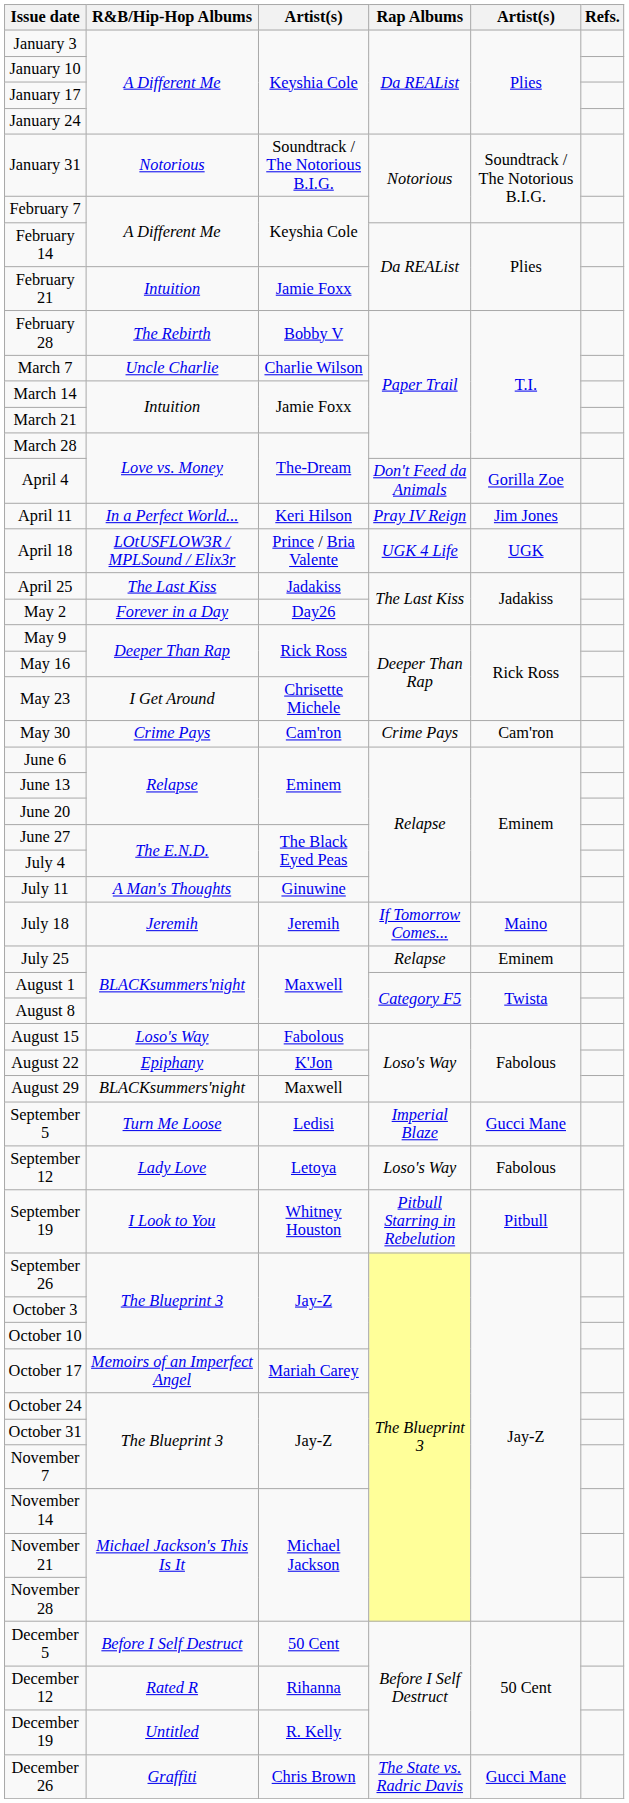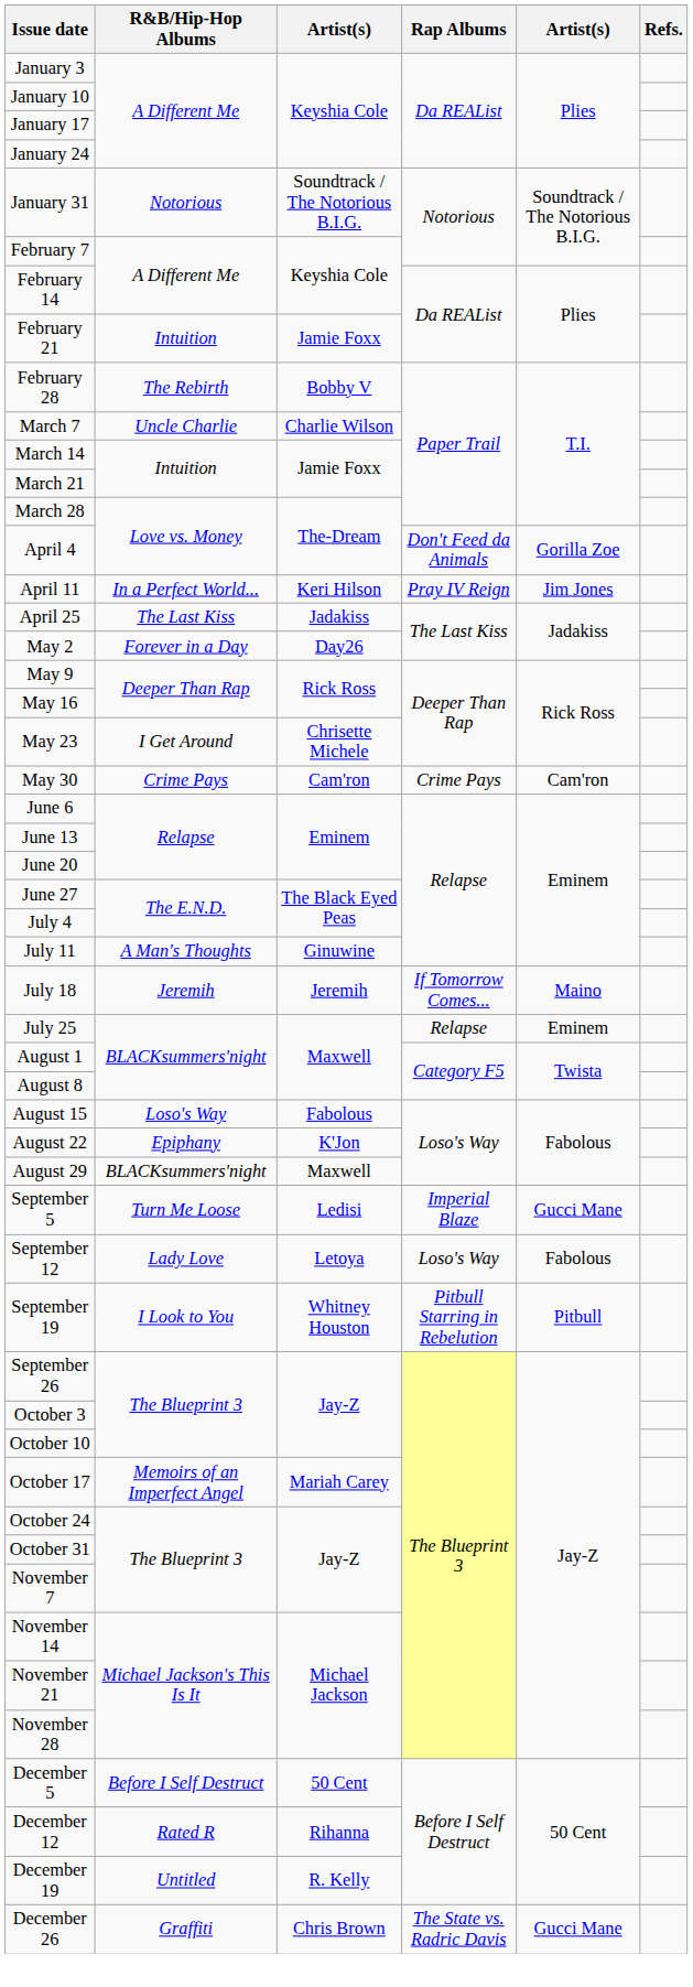- row: April 18 | LOtUSFLOW3R / MPLSound / Elix3r | Prince / Bria Valente | UGK 4 Life | UGK
